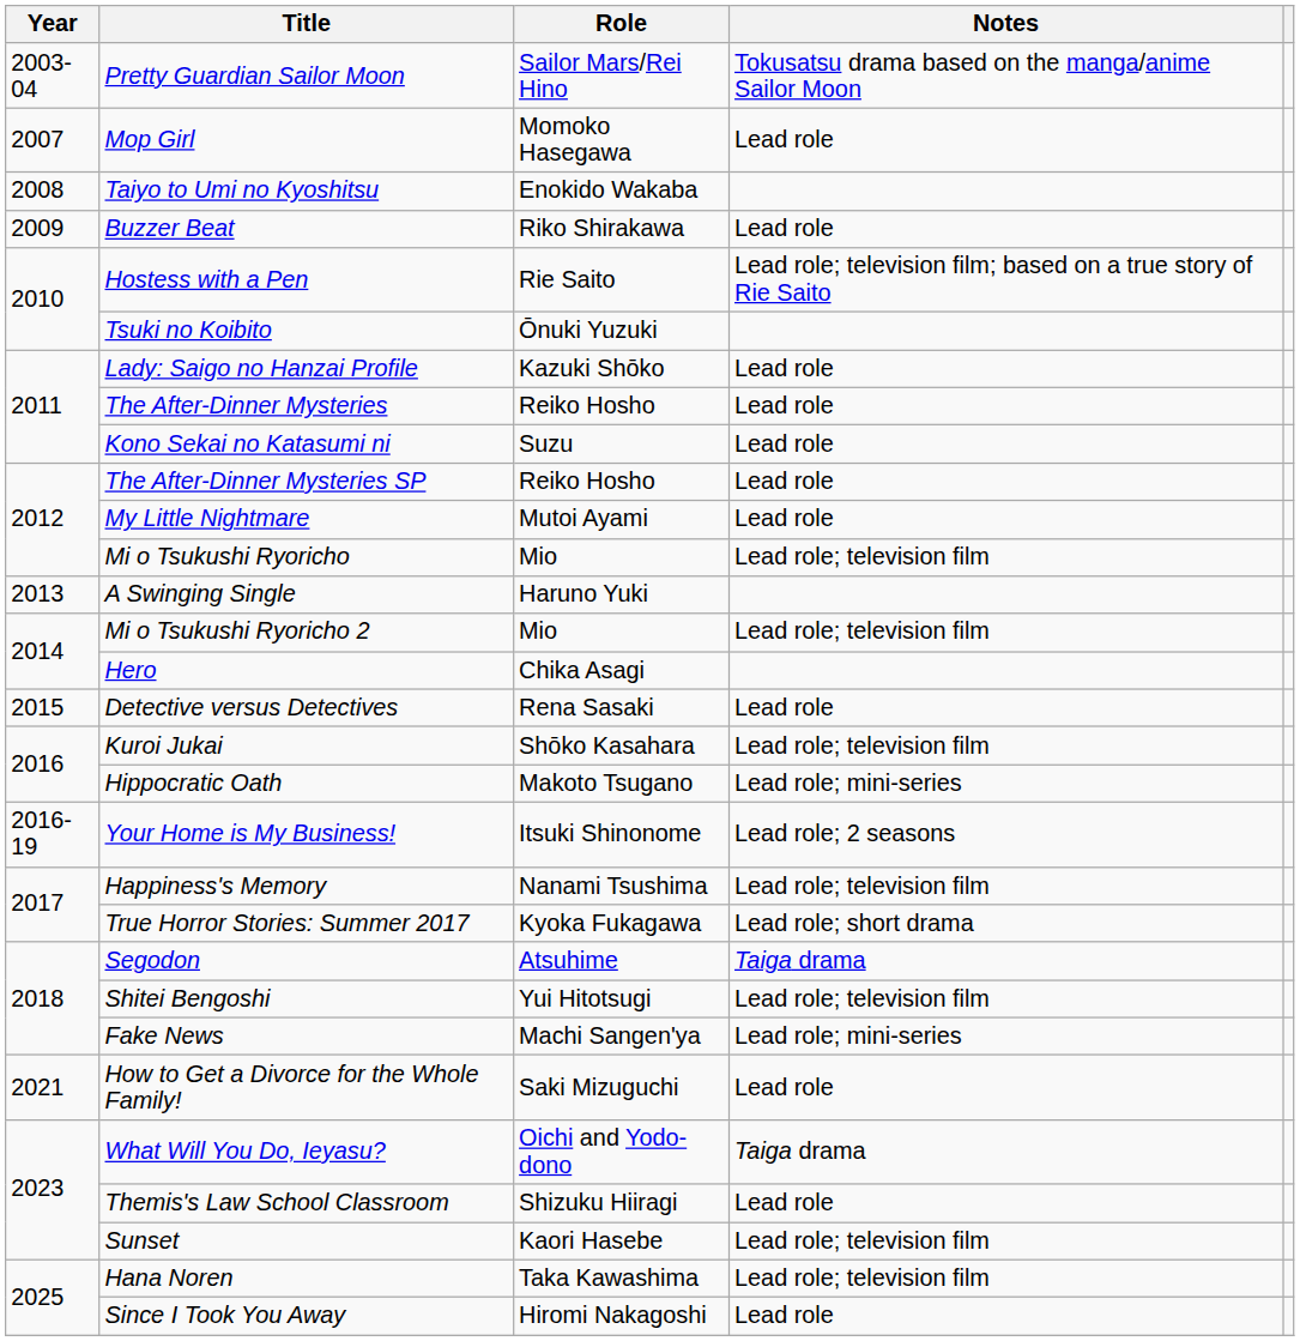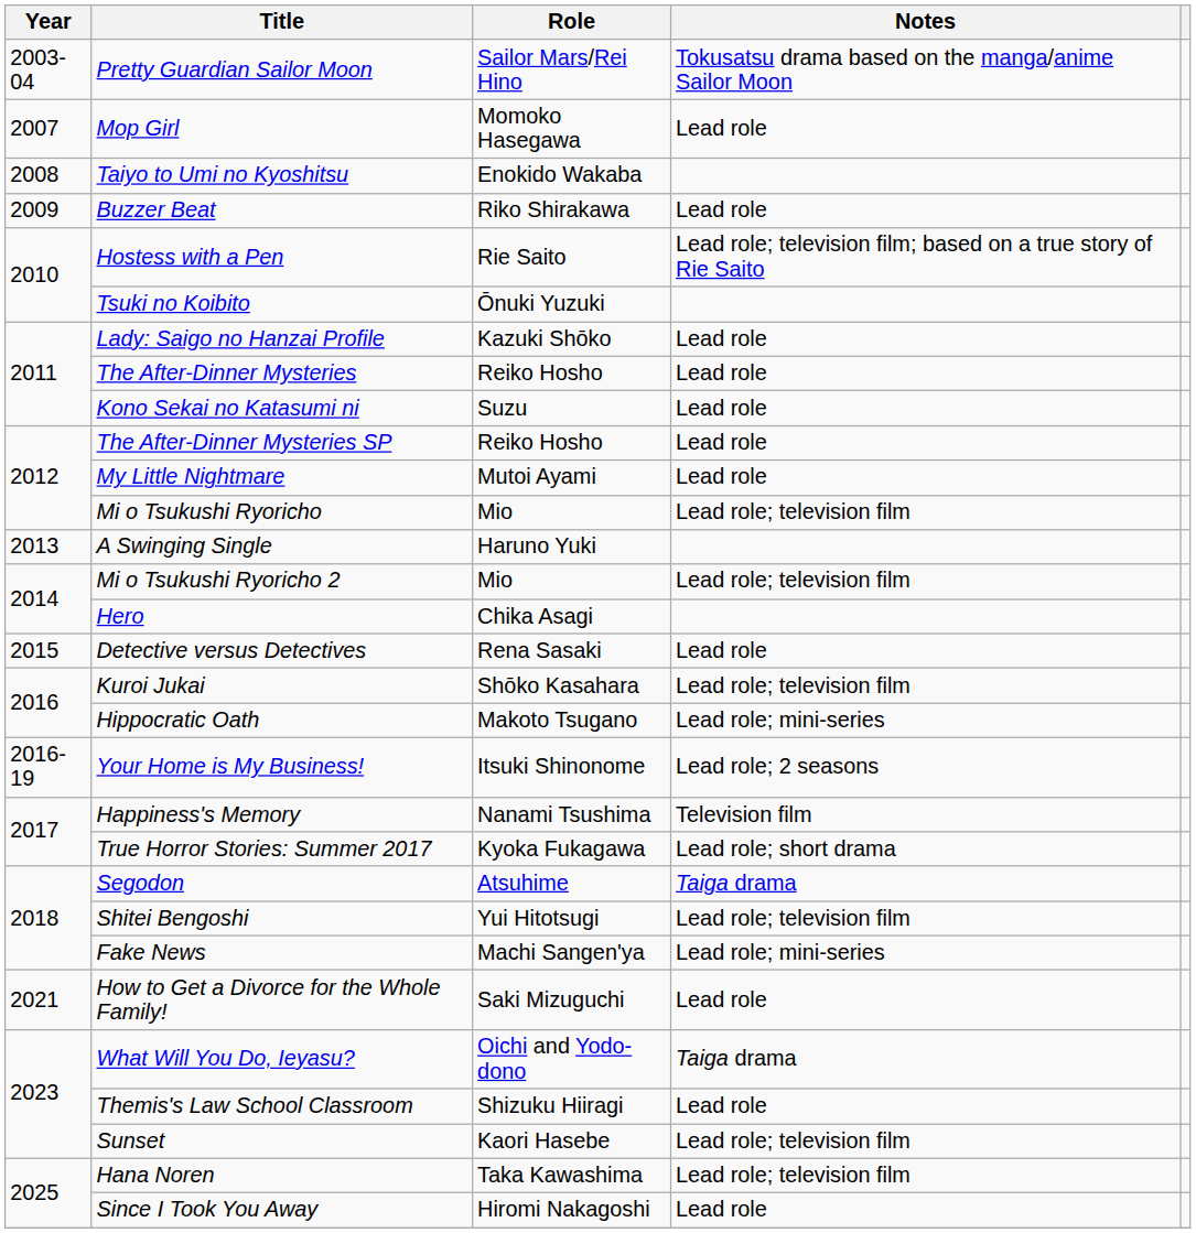Happiness's Memory | Notes: Lead role; television film -> Television film
